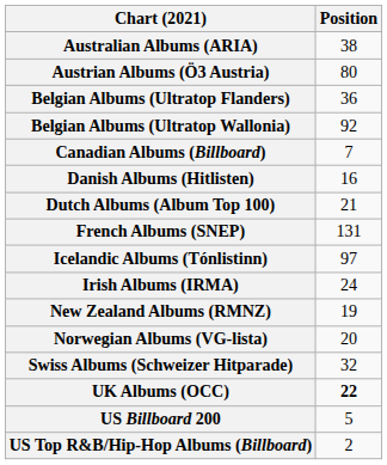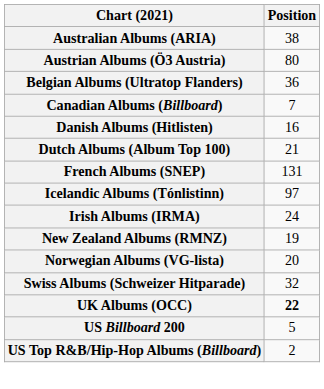- row: Belgian Albums (Ultratop Wallonia) | 92
